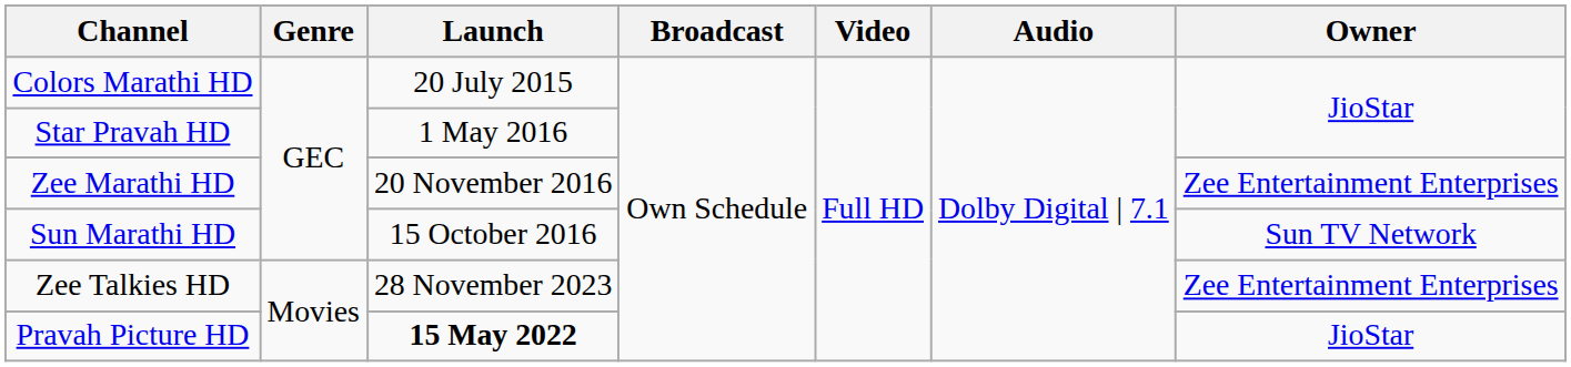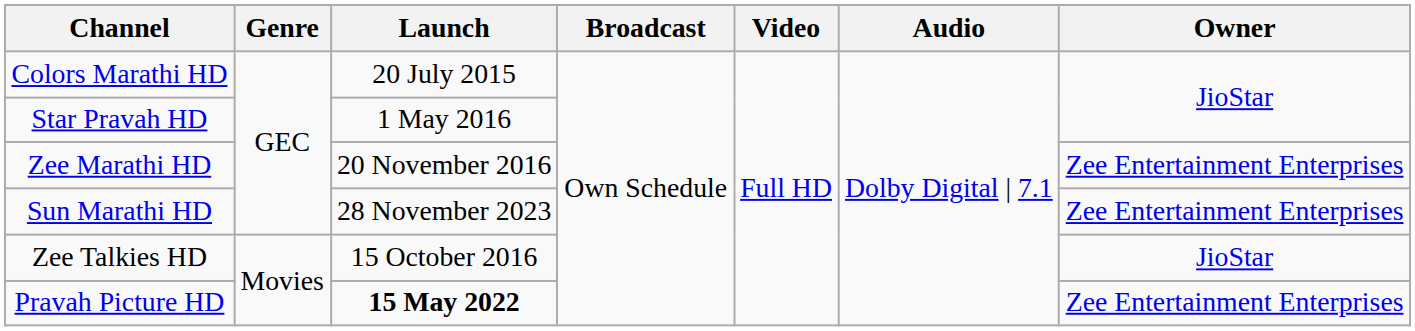Sun Marathi HD | Launch: 15 October 2016 -> 28 November 2023
Sun Marathi HD | Owner: Sun TV Network -> Zee Entertainment Enterprises
Zee Talkies HD | Launch: 28 November 2023 -> 15 October 2016
Zee Talkies HD | Owner: Zee Entertainment Enterprises -> JioStar
Pravah Picture HD | Owner: JioStar -> Zee Entertainment Enterprises
